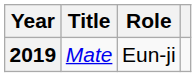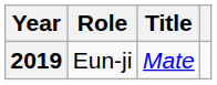columns swapped: Title <-> Role
